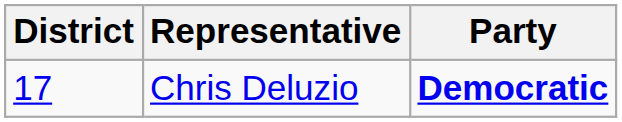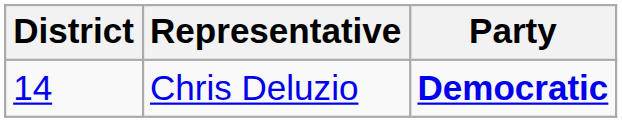Chris Deluzio | District: 17 -> 14
